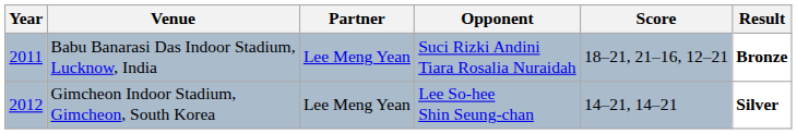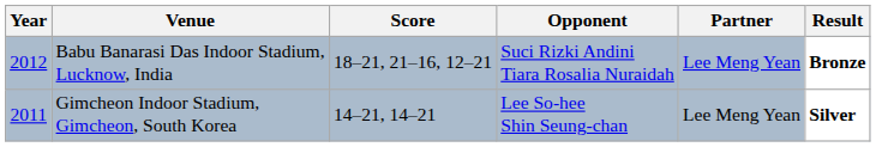columns swapped: Partner <-> Score
Babu Banarasi Das Indoor Stadium, Lucknow, India | Year: 2011 -> 2012
Gimcheon Indoor Stadium, Gimcheon, South Korea | Year: 2012 -> 2011
